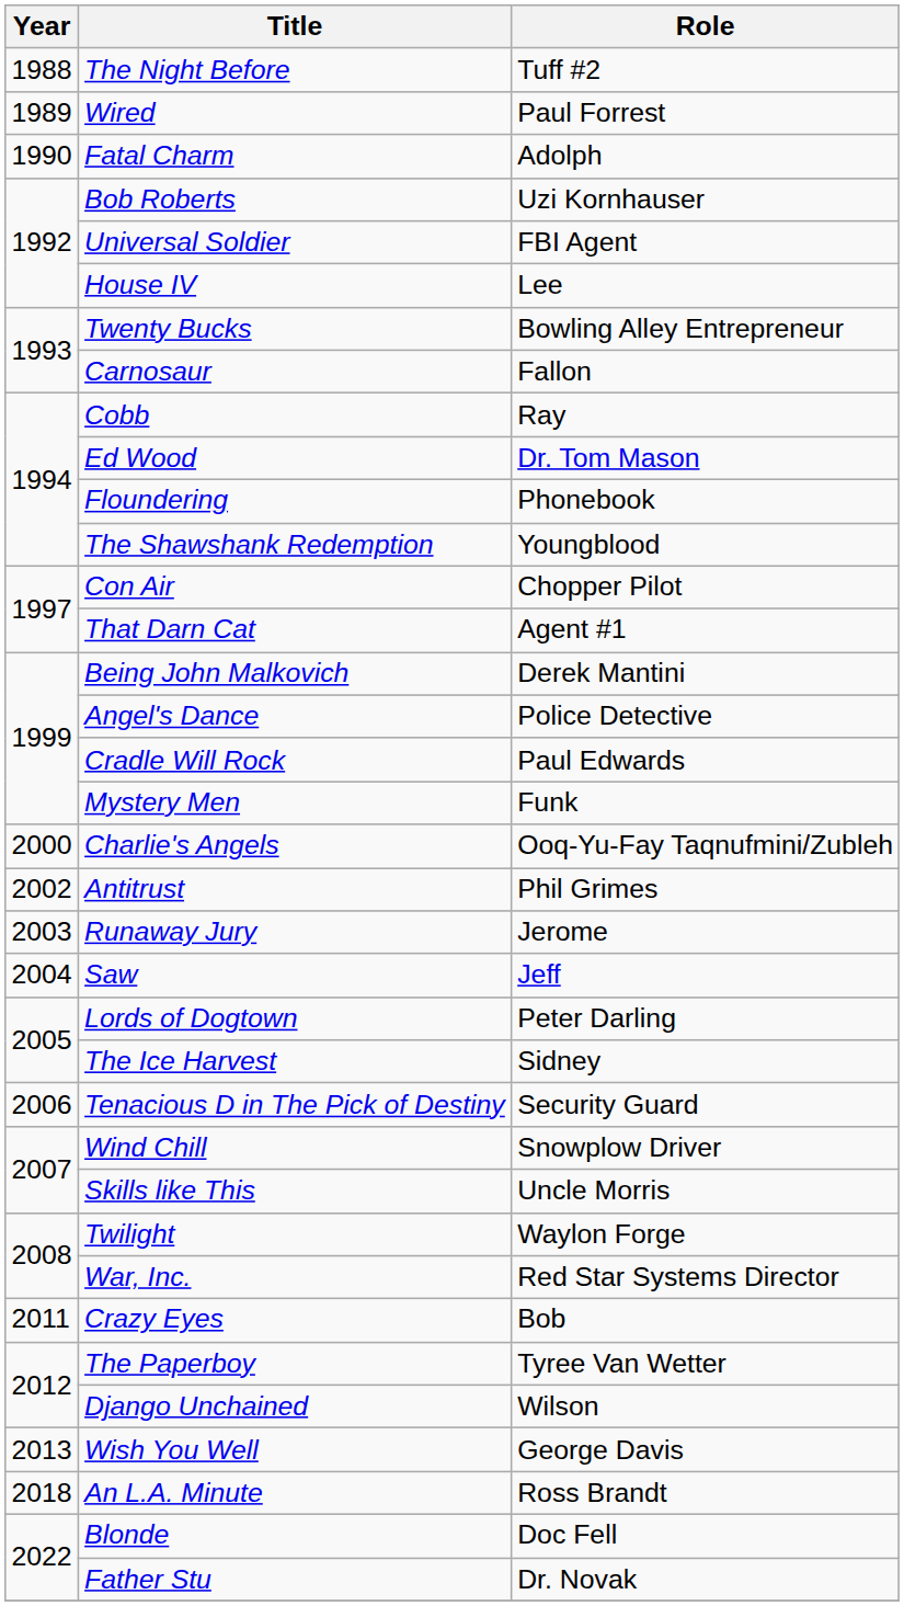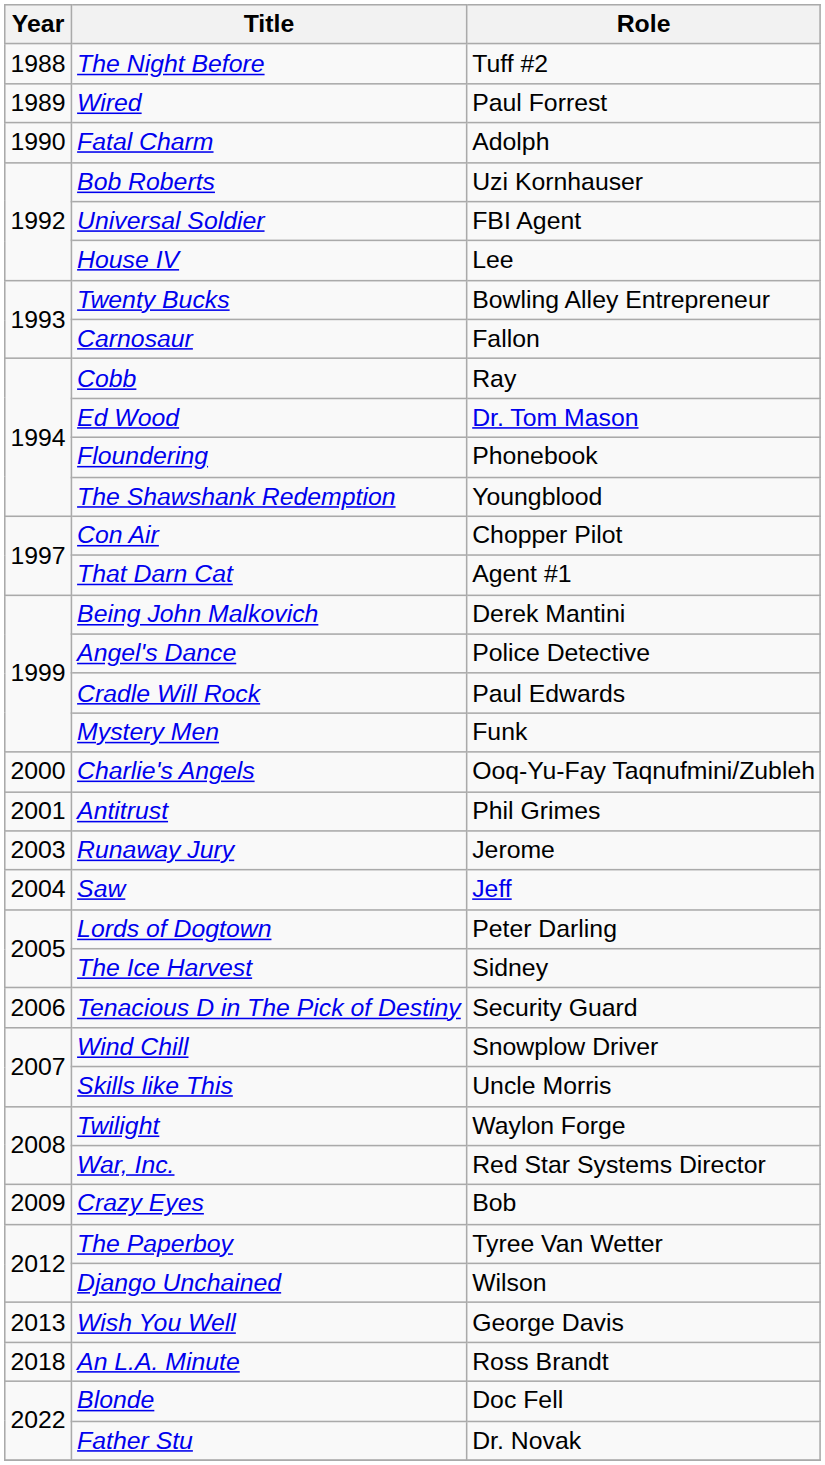Antitrust | Year: 2002 -> 2001
Crazy Eyes | Year: 2011 -> 2009
